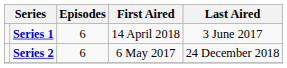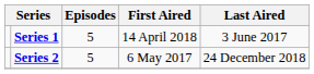Series 1 | Episodes: 6 -> 5
Series 2 | Episodes: 6 -> 5
